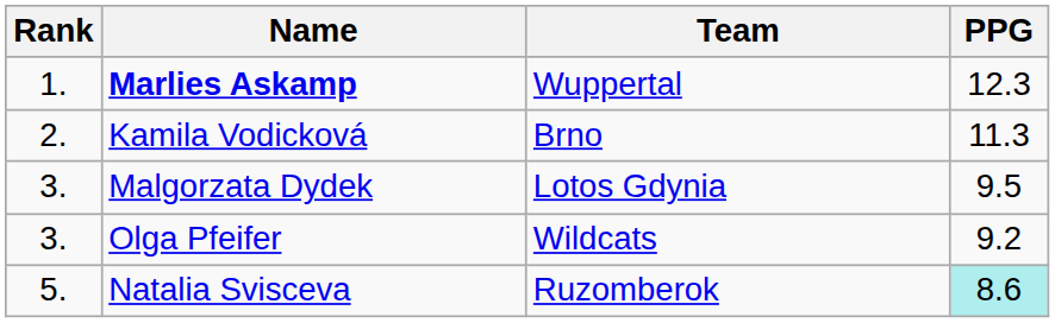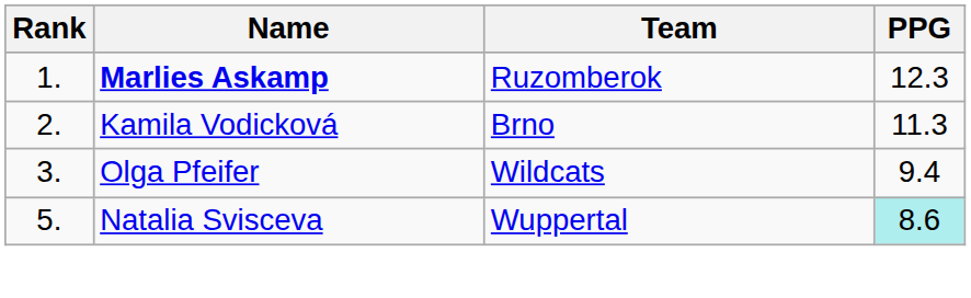Marlies Askamp | Team: Wuppertal -> Ruzomberok
- row: 3. | Malgorzata Dydek | Lotos Gdynia | 9.5
Olga Pfeifer | PPG: 9.2 -> 9.4
Natalia Svisceva | Team: Ruzomberok -> Wuppertal
